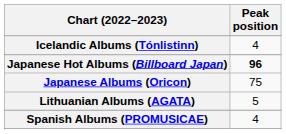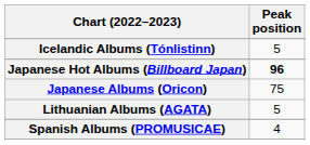Icelandic Albums (Tónlistinn) | Peak position: 4 -> 5
